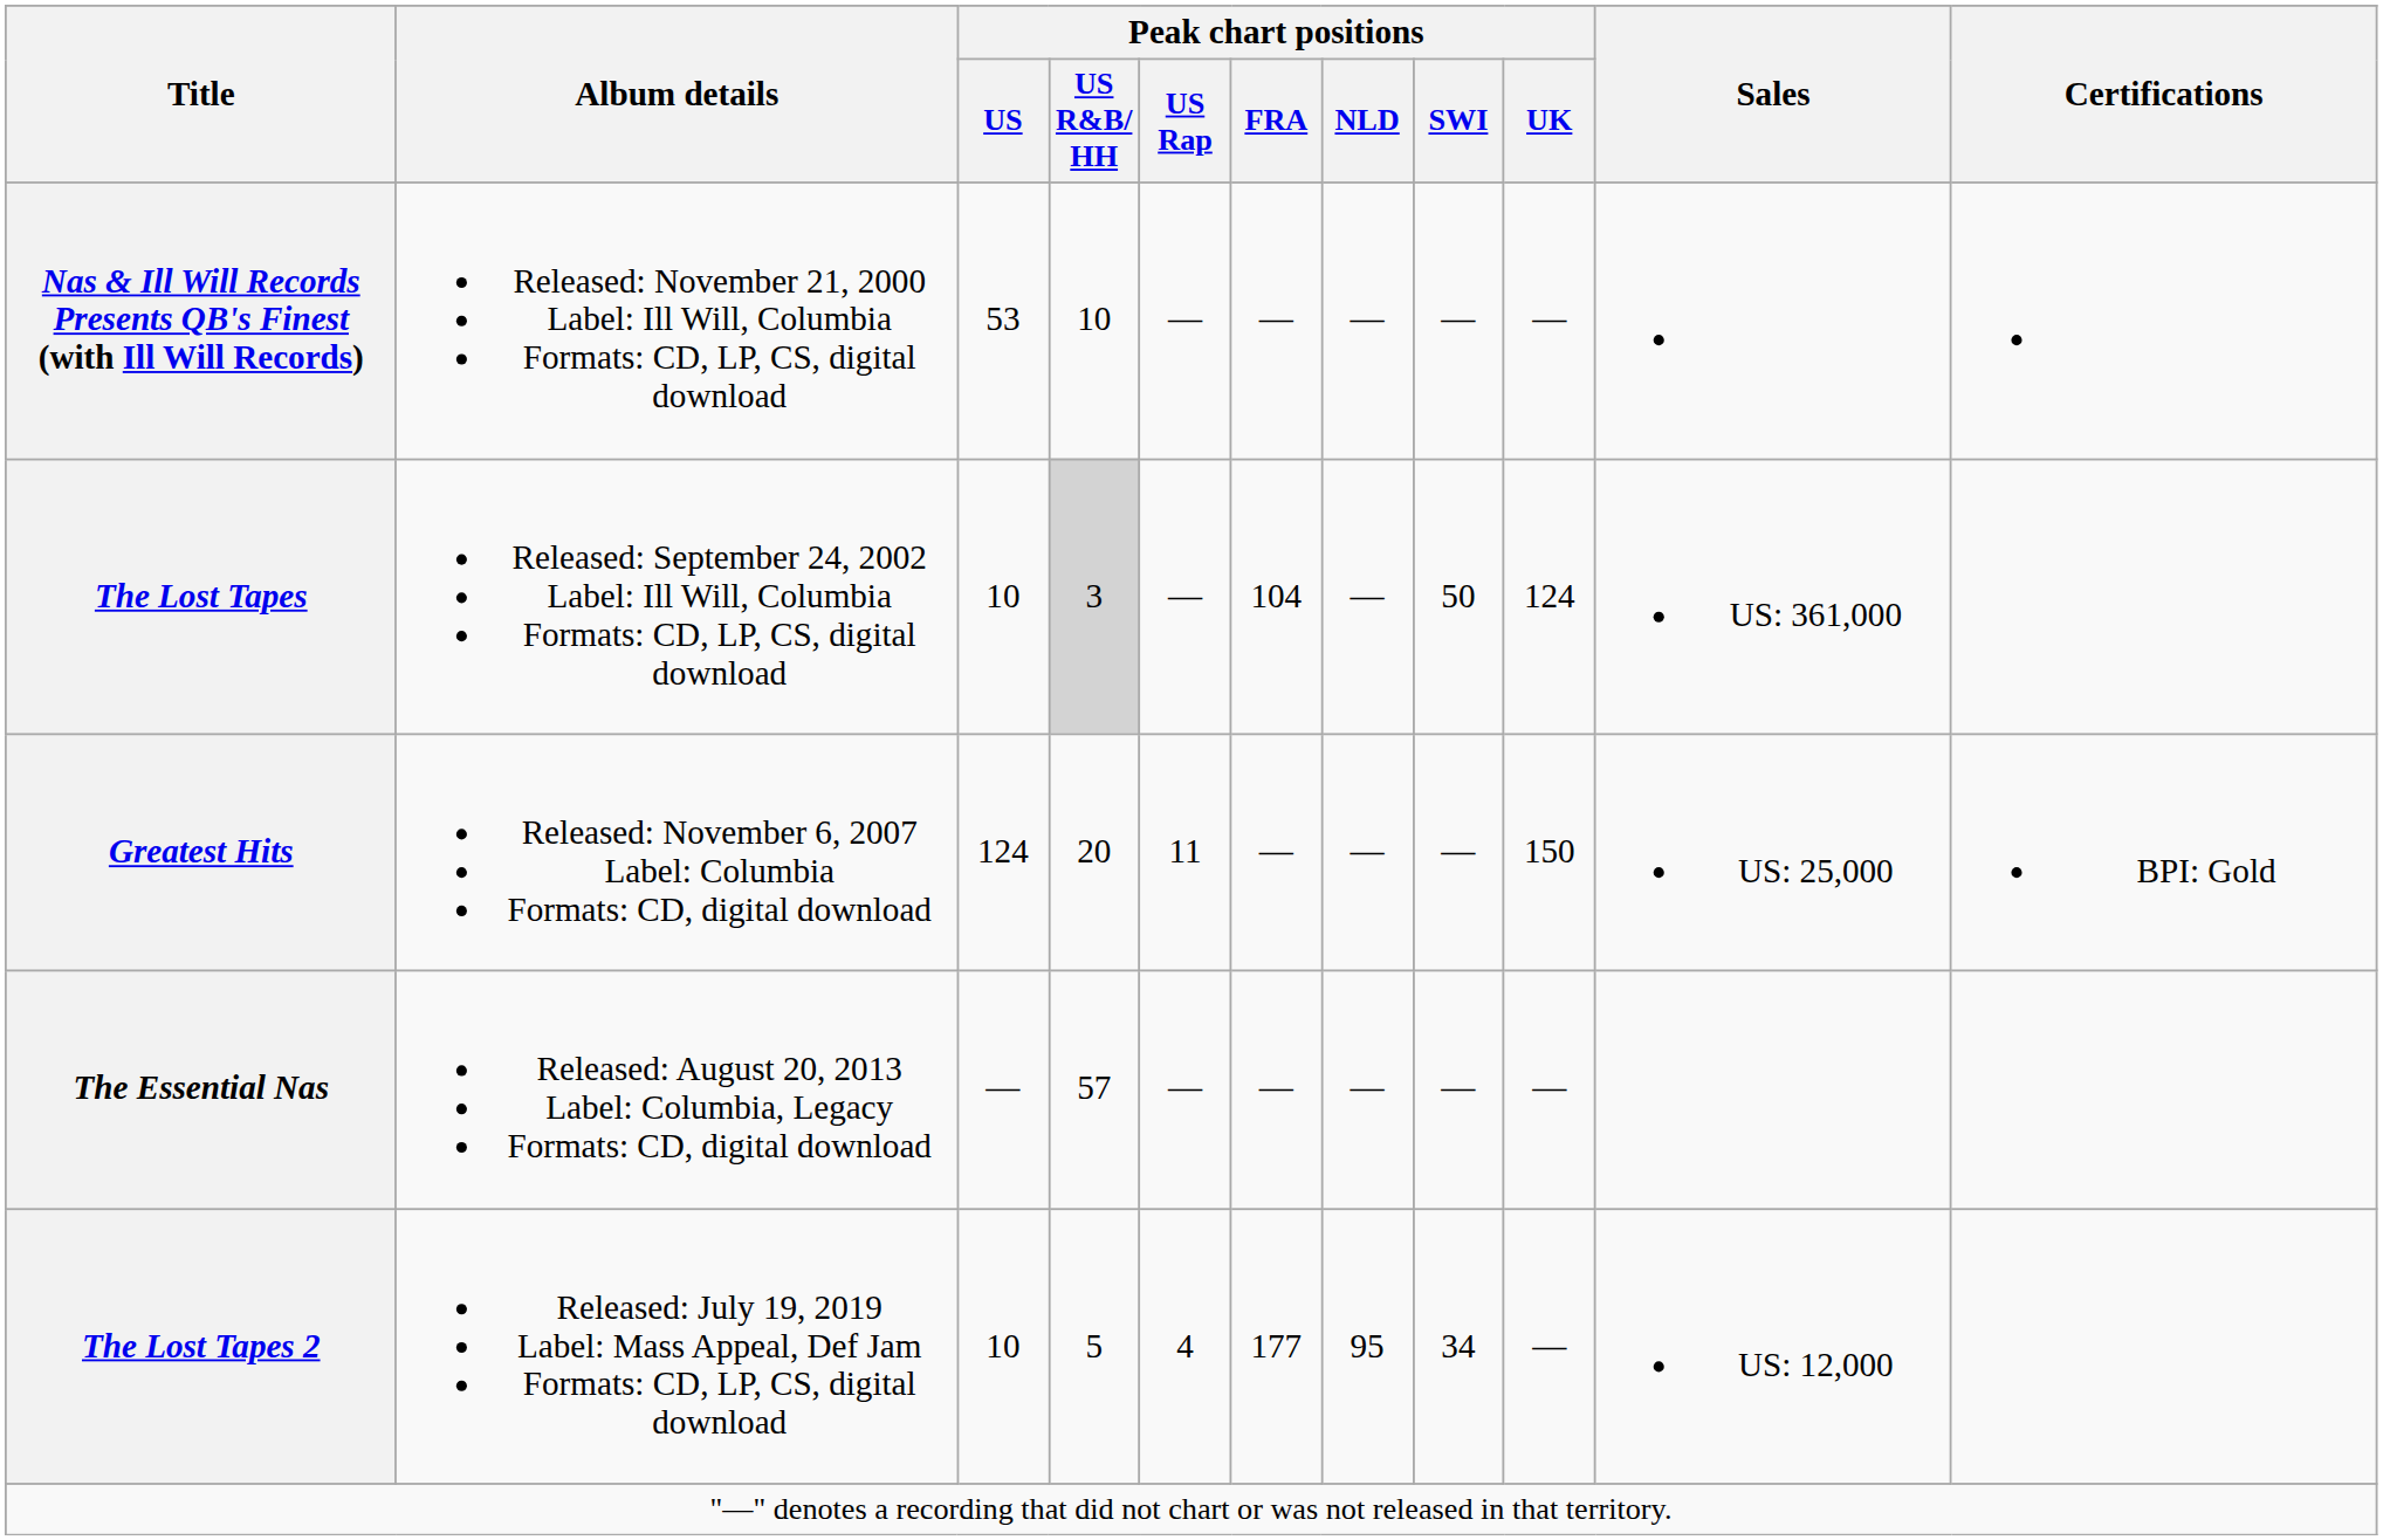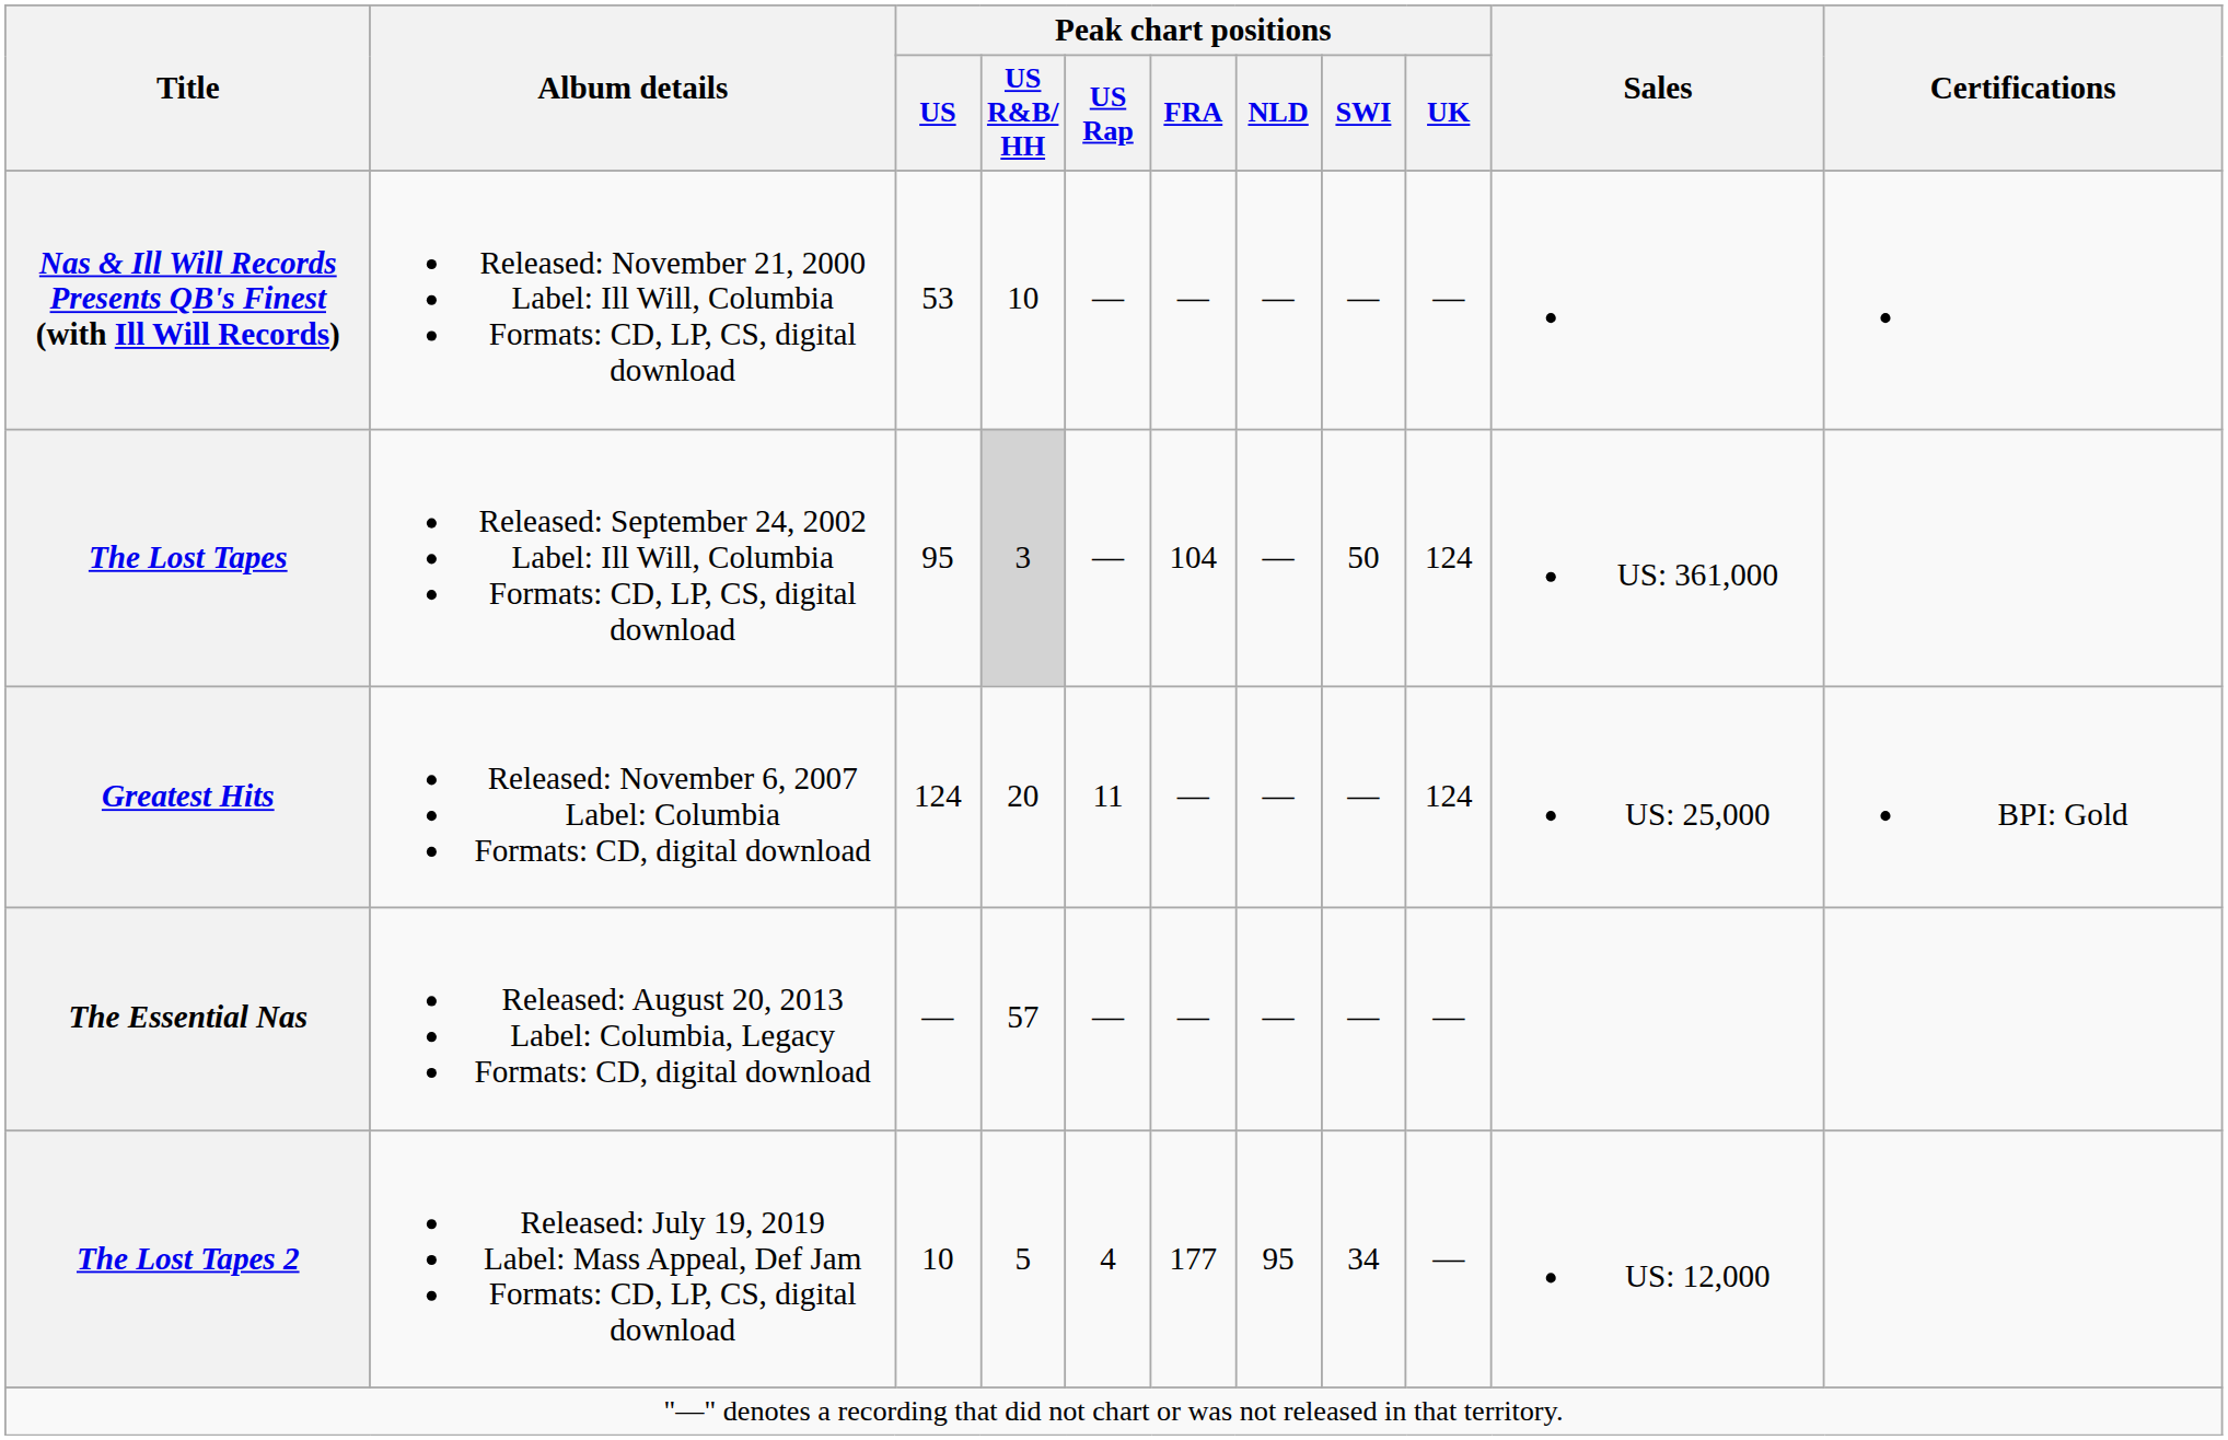The Lost Tapes | Peak chart positions / US: 10 -> 95
Greatest Hits | Peak chart positions / UK: 150 -> 124
